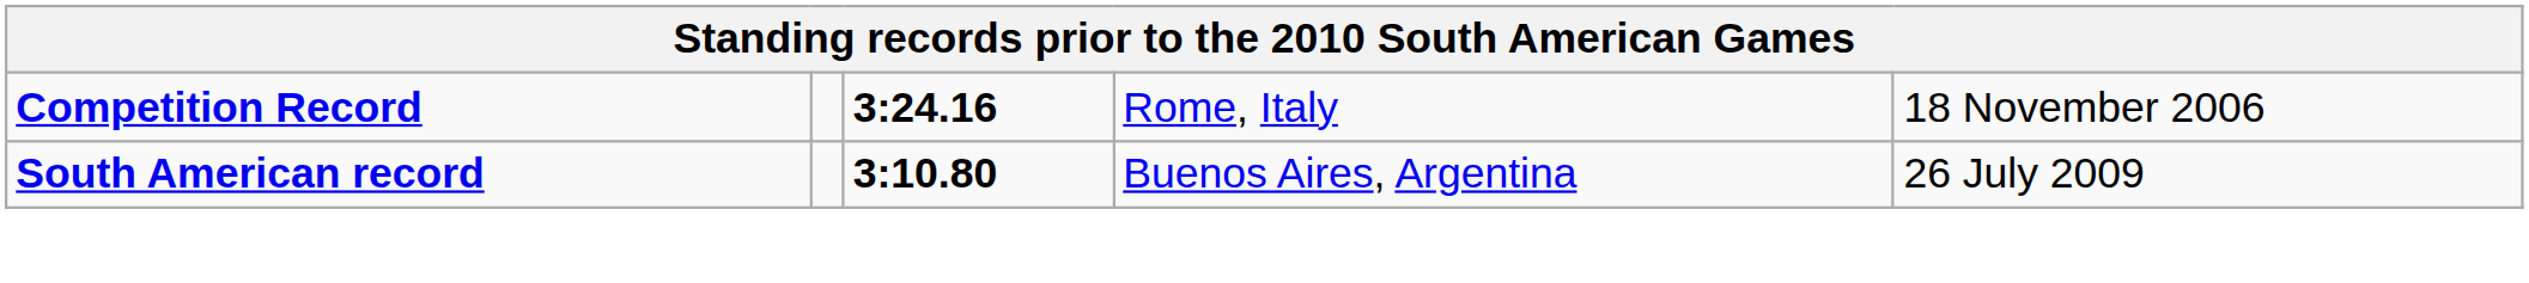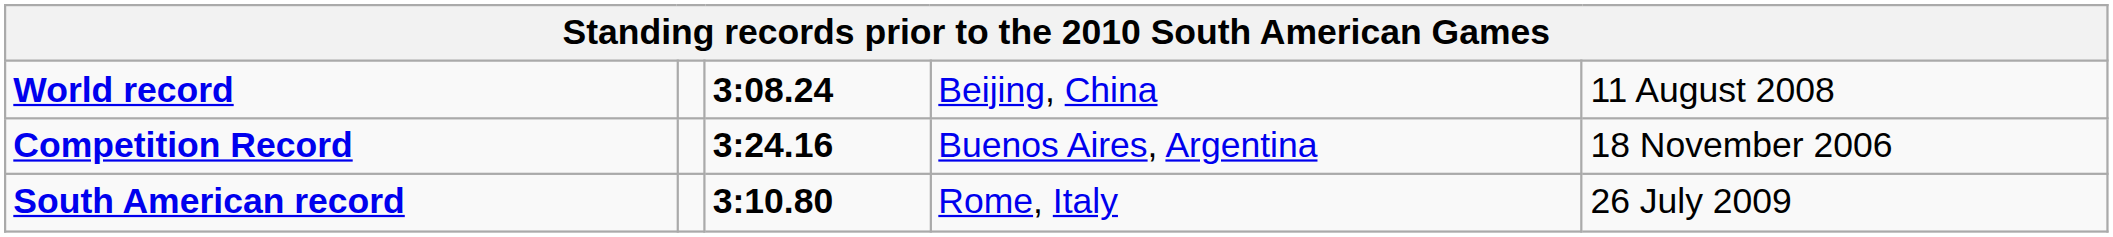+ row: World record | 3:08.24 | Beijing, China | 11 August 2008
Competition Record | column 4: Rome, Italy -> Buenos Aires, Argentina
South American record | column 4: Buenos Aires, Argentina -> Rome, Italy
